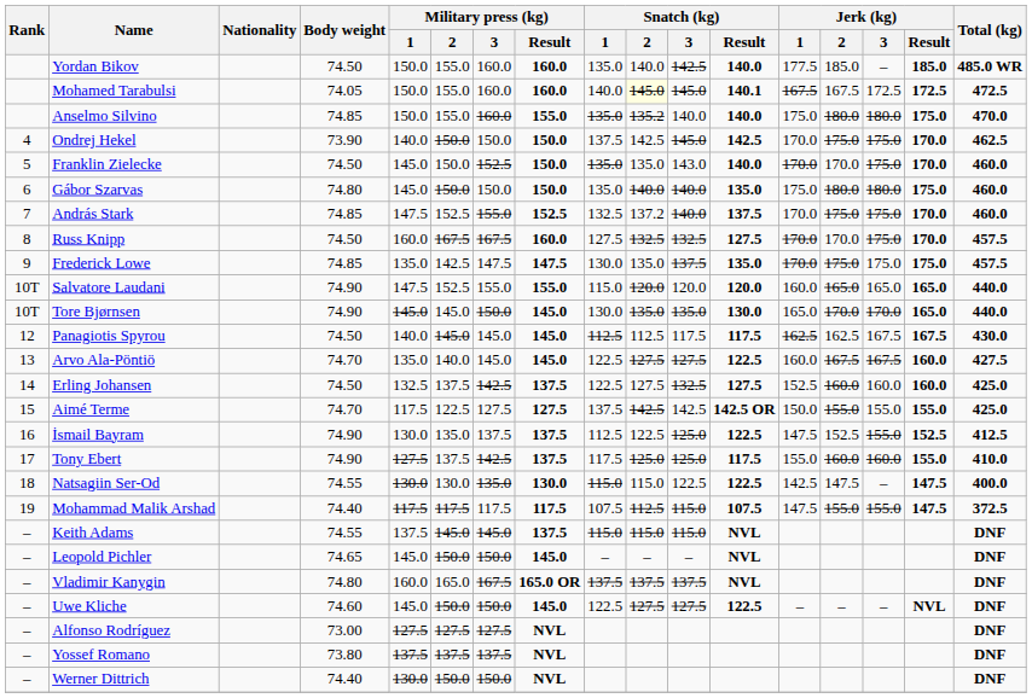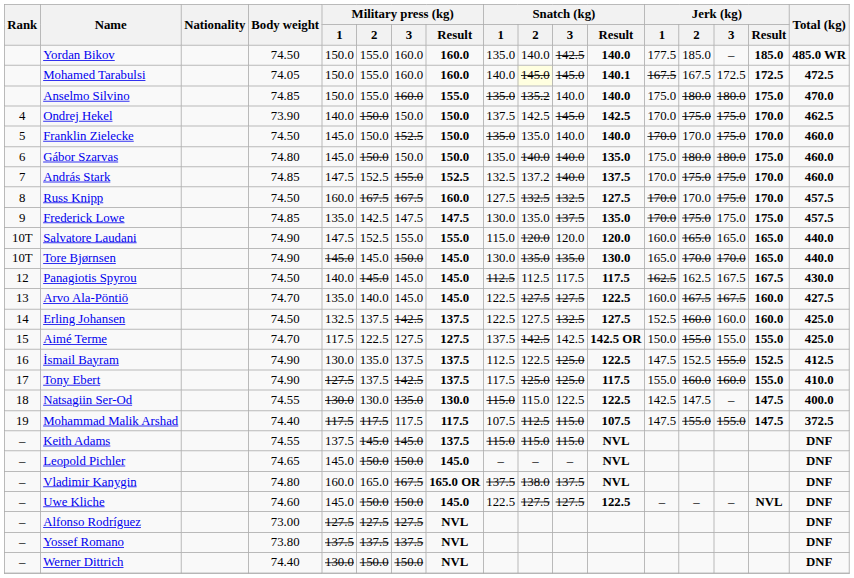Franklin Zielecke | Snatch (kg) / 3: 143.0 -> 140.0
Vladimir Kanygin | Snatch (kg) / 2: 137.5 -> 138.0
